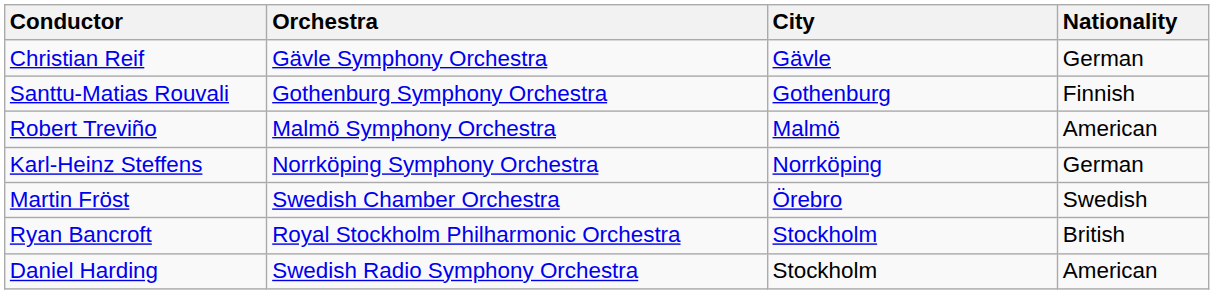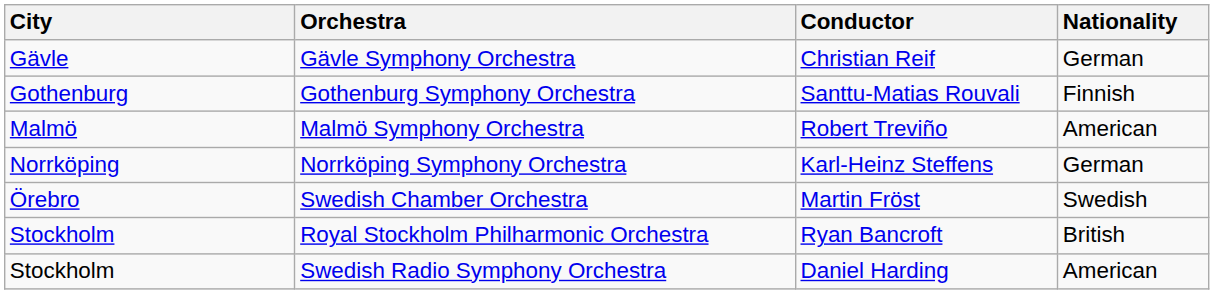columns swapped: City <-> Conductor
